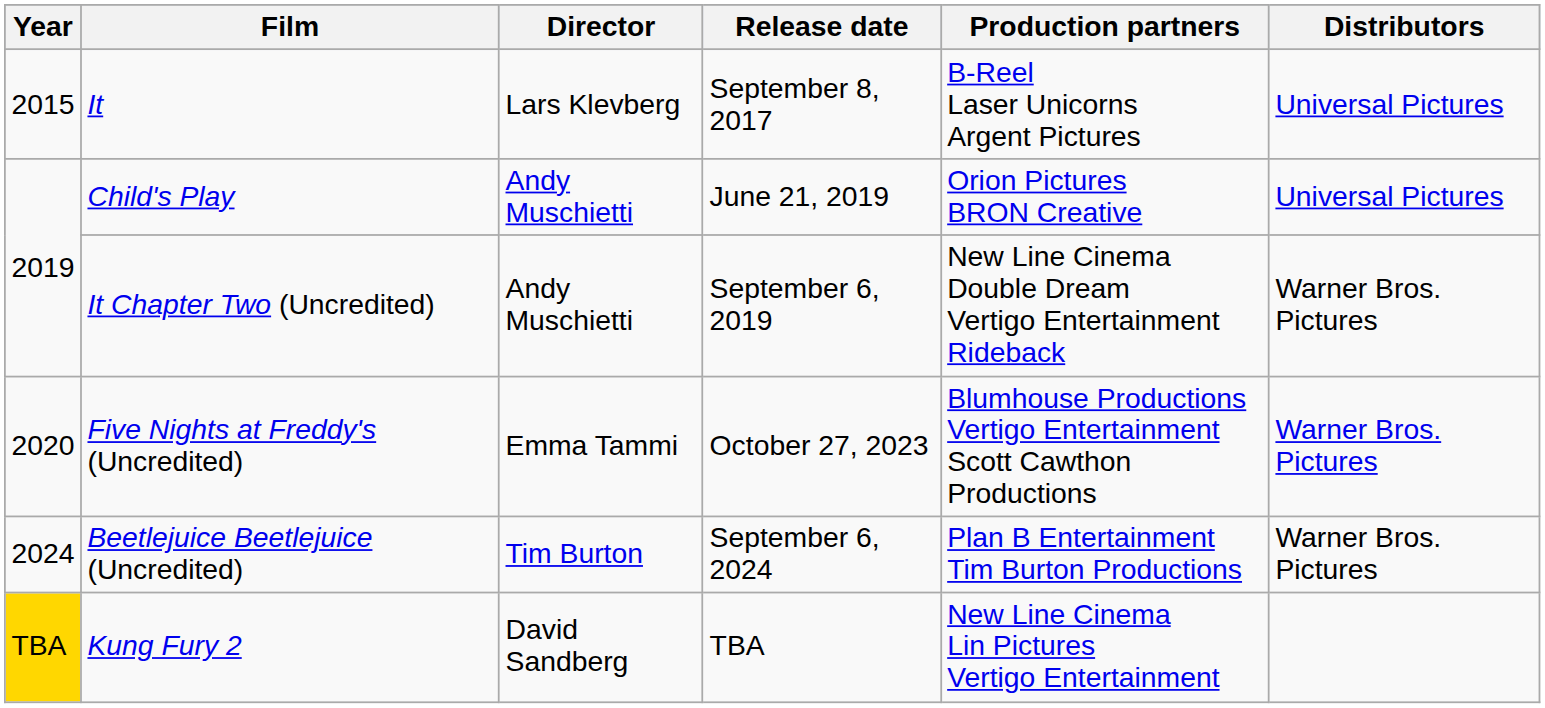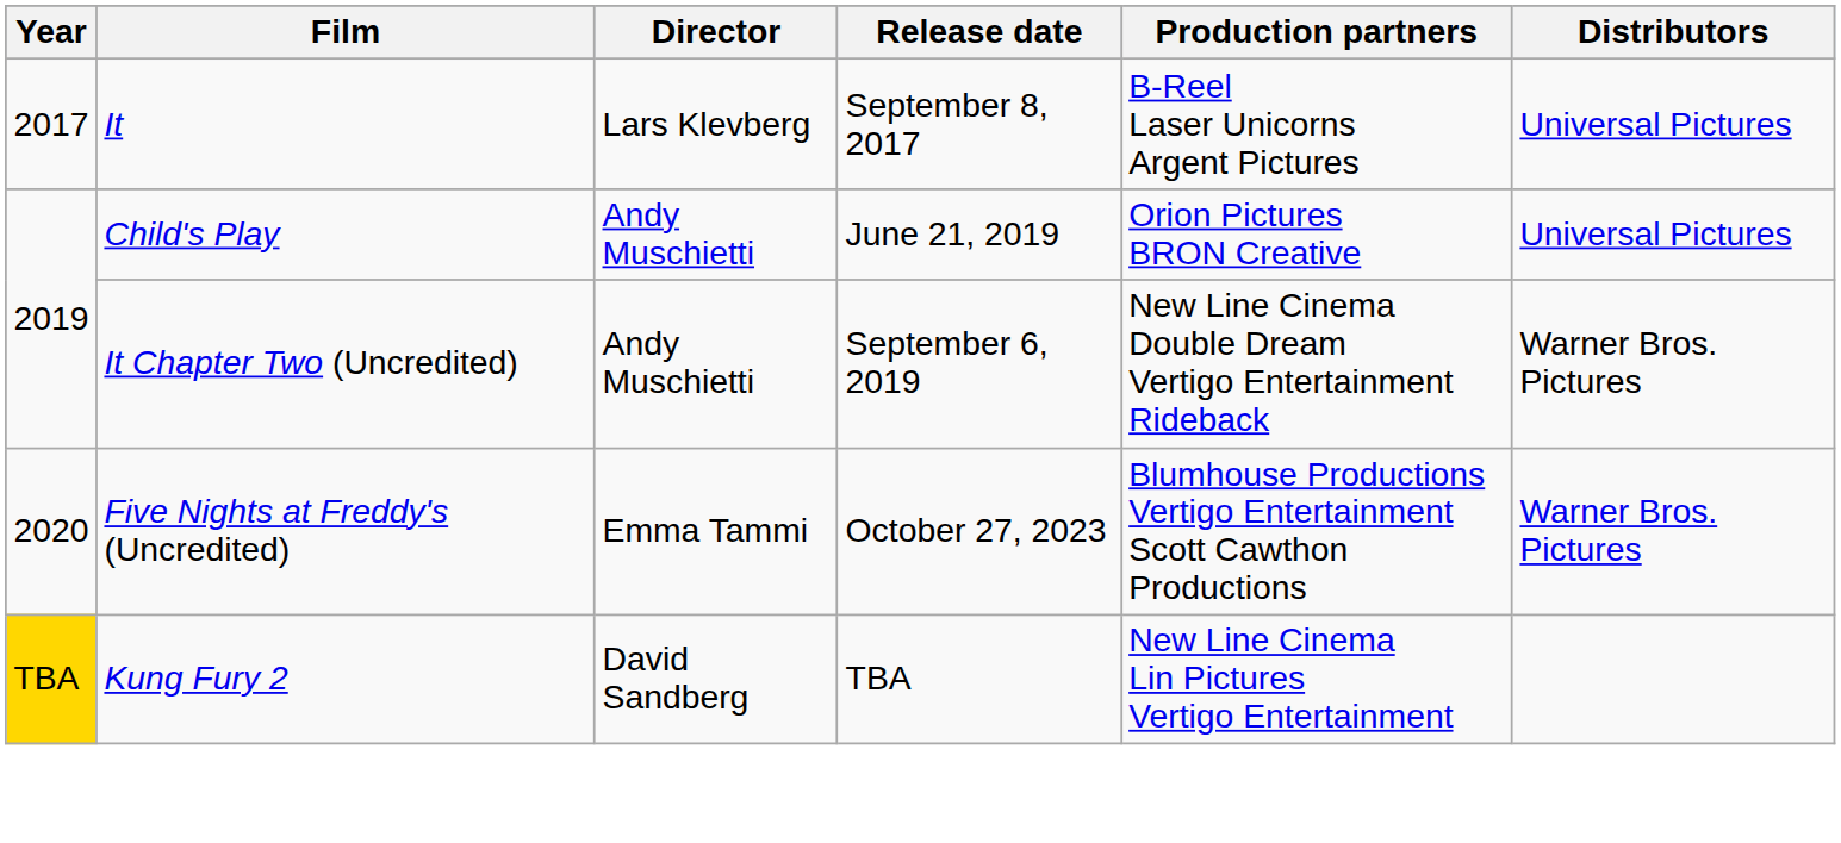It | Year: 2015 -> 2017
- row: 2024 | Beetlejuice Beetlejuice (Uncredited) | Tim Burton | September 6, 2024 | Plan B Entertainment Tim Burton Productions | Warner Bros. Pictures
